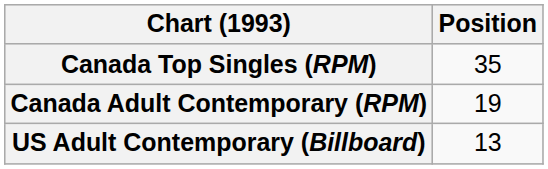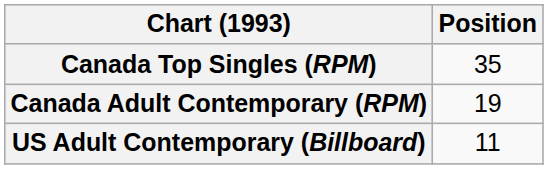US Adult Contemporary (Billboard) | Position: 13 -> 11
